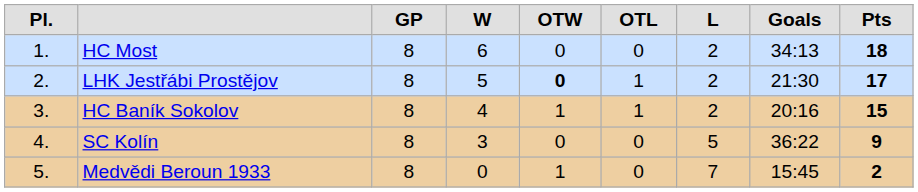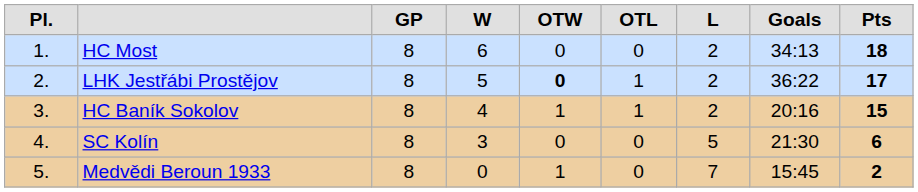LHK Jestřábi Prostějov | column 8: 21:30 -> 36:22
SC Kolín | column 8: 36:22 -> 21:30
SC Kolín | column 9: 9 -> 6
